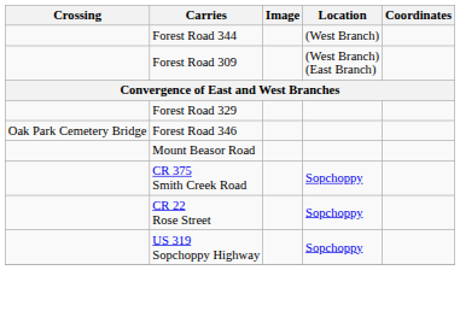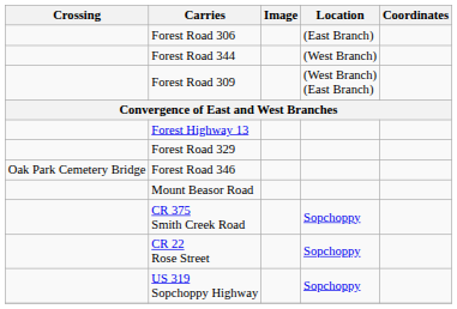+ row: Forest Road 306 | (East Branch)
+ row: Forest Highway 13
